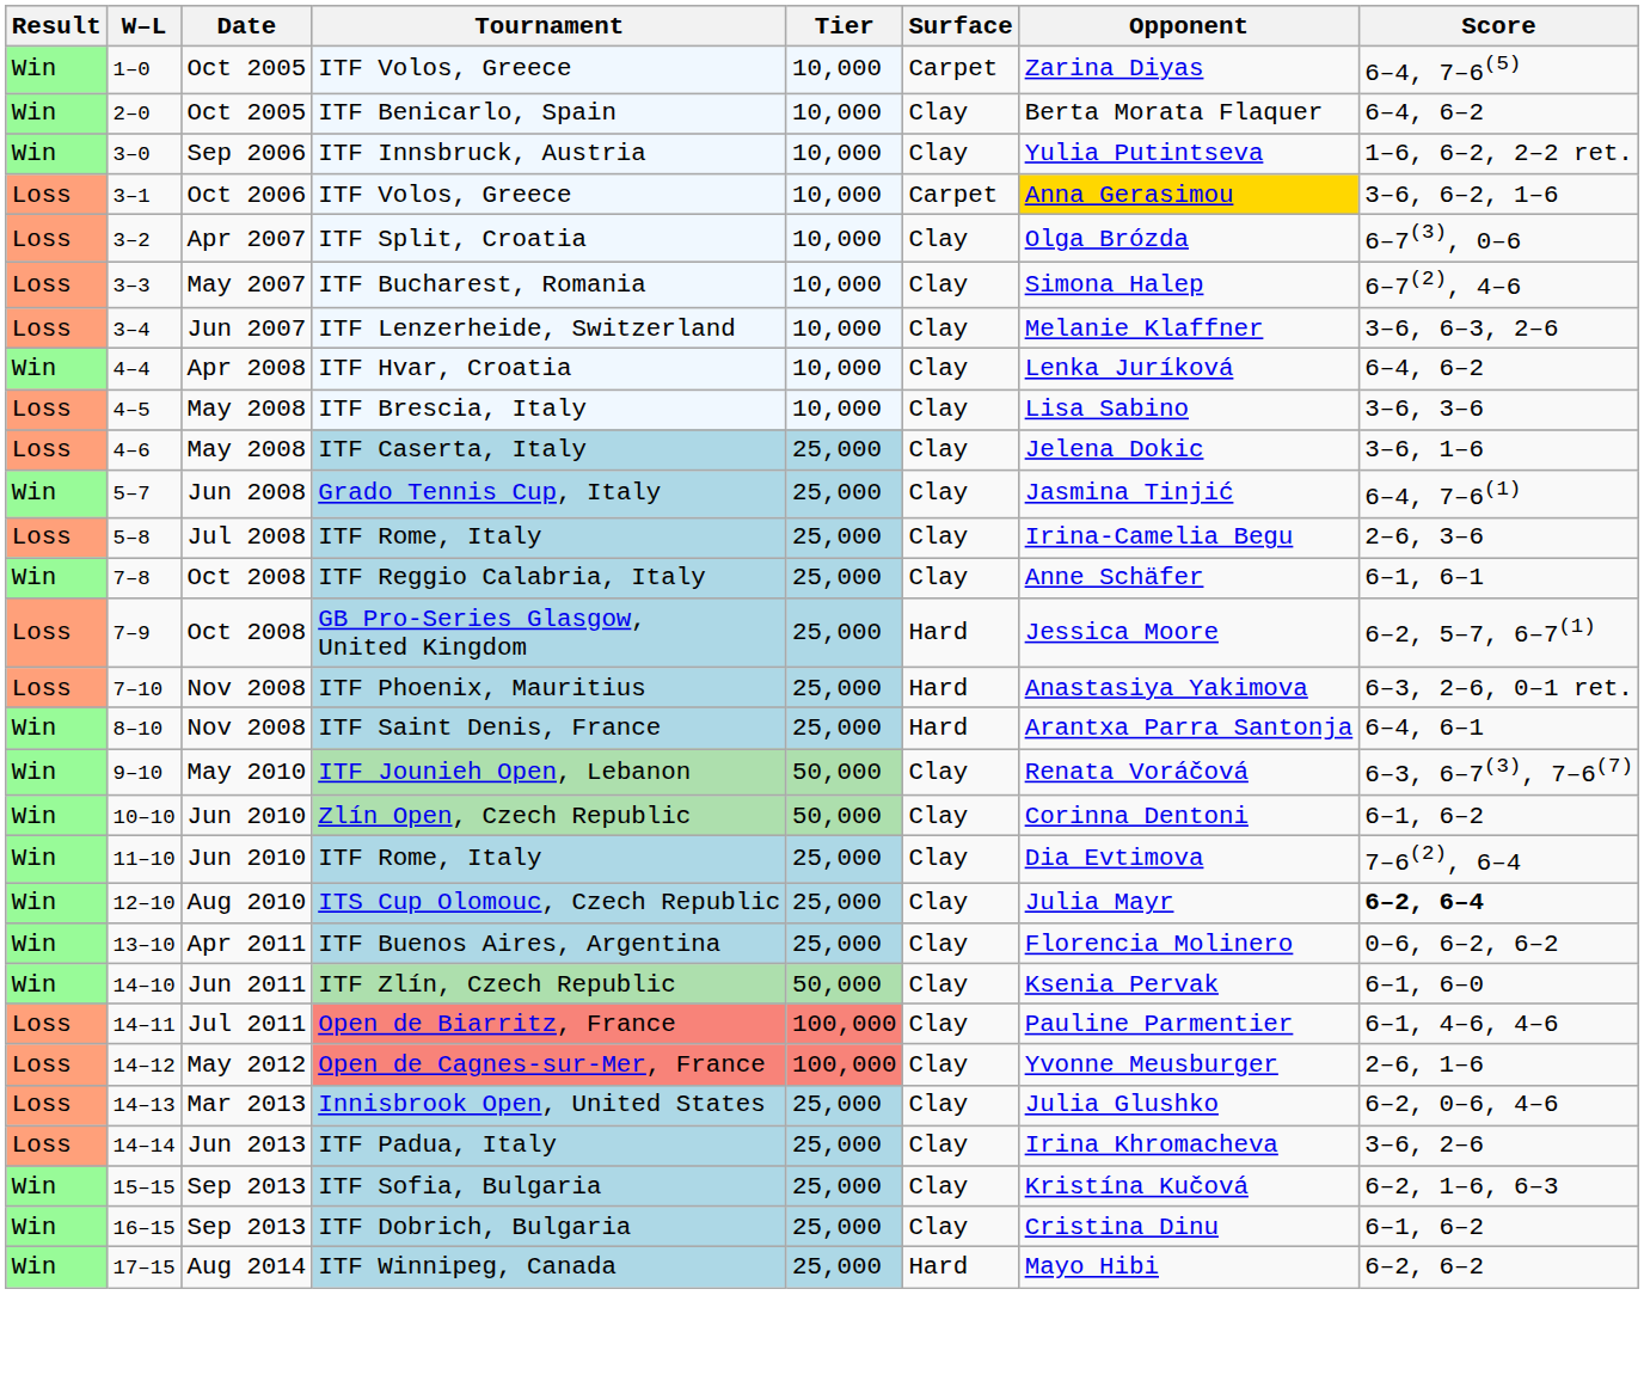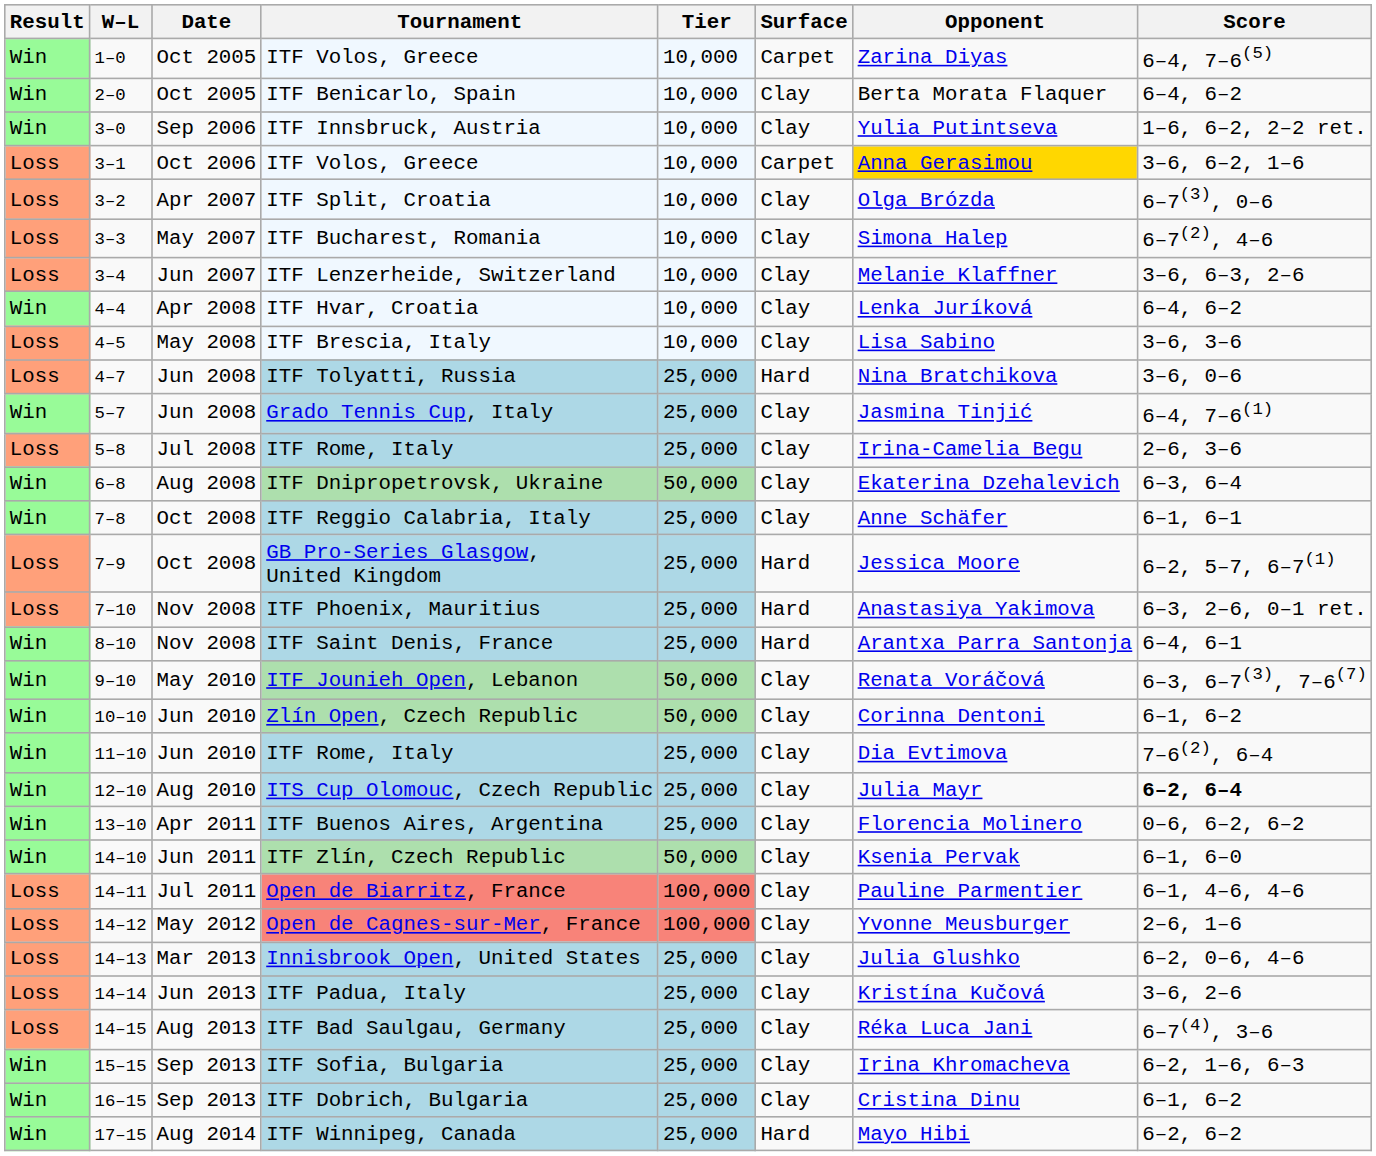- row: Loss | 4–6 | May 2008 | ITF Caserta, Italy | 25,000 | Clay | Jelena Dokic | 3–6, 1–6
+ row: Loss | 4–7 | Jun 2008 | ITF Tolyatti, Russia | 25,000 | Hard | Nina Bratchikova | 3–6, 0–6
+ row: Win | 6–8 | Aug 2008 | ITF Dnipropetrovsk, Ukraine | 50,000 | Clay | Ekaterina Dzehalevich | 6–3, 6–4
ITF Padua, Italy | Opponent: Irina Khromacheva -> Kristína Kučová
+ row: Loss | 14–15 | Aug 2013 | ITF Bad Saulgau, Germany | 25,000 | Clay | Réka Luca Jani | 6–7(4), 3–6
ITF Sofia, Bulgaria | Opponent: Kristína Kučová -> Irina Khromacheva
